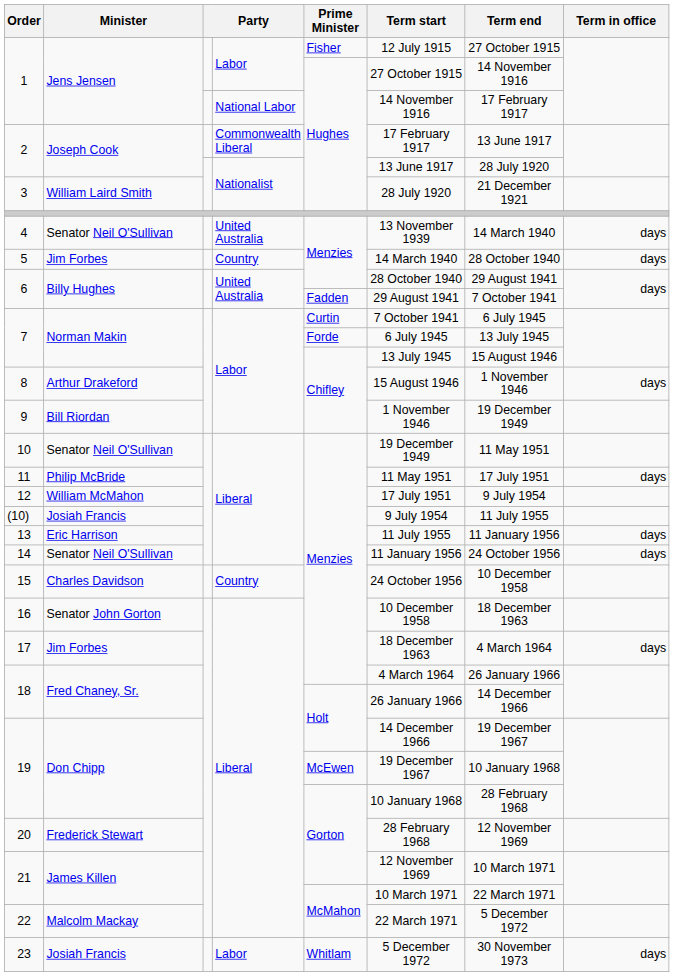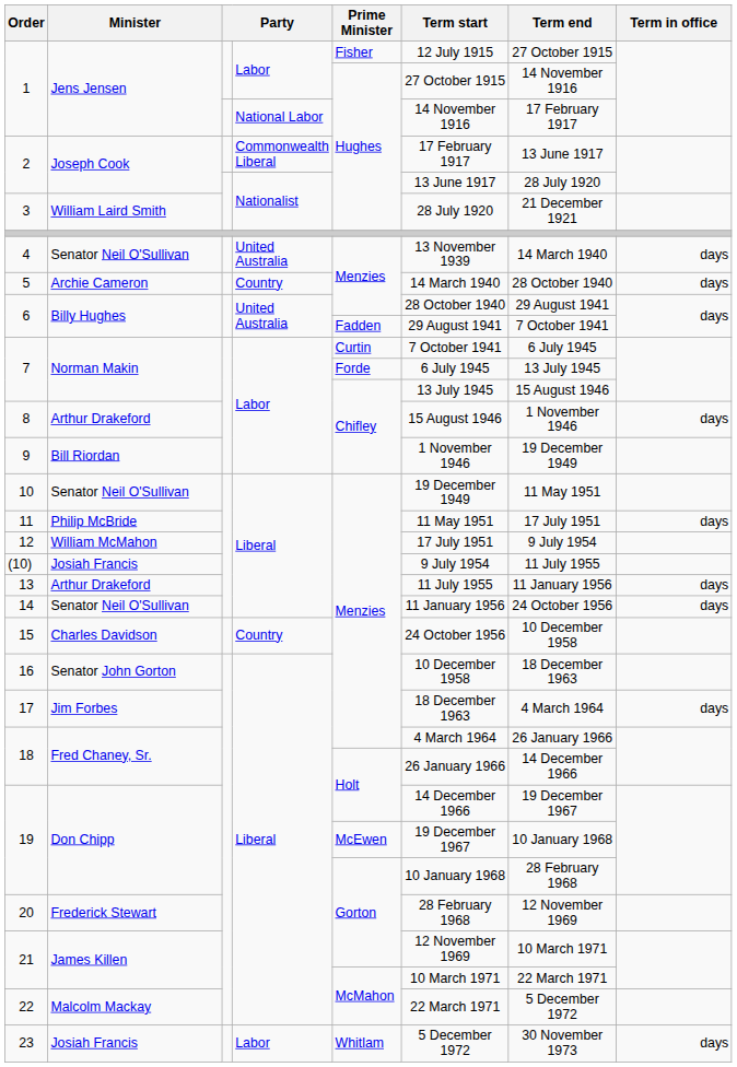5 | Minister: Jim Forbes -> Archie Cameron
13 | Minister: Eric Harrison -> Arthur Drakeford
